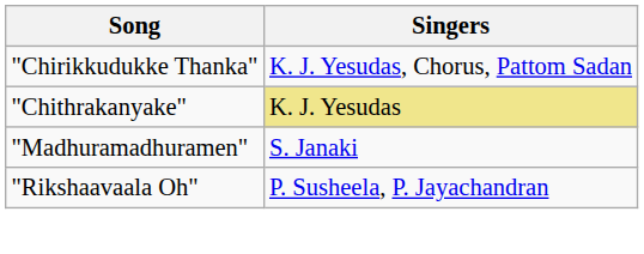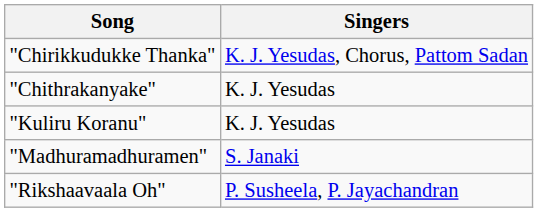"Chithrakanyake" | Singers: khaki background -> no background
+ row: "Kuliru Koranu" | K. J. Yesudas
